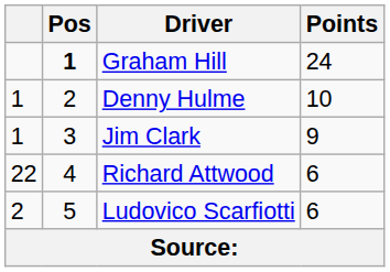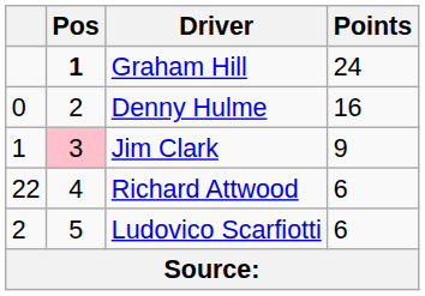Denny Hulme | column 1: 1 -> 0
Denny Hulme | Points: 10 -> 16
Jim Clark | Pos: no background -> pink background
